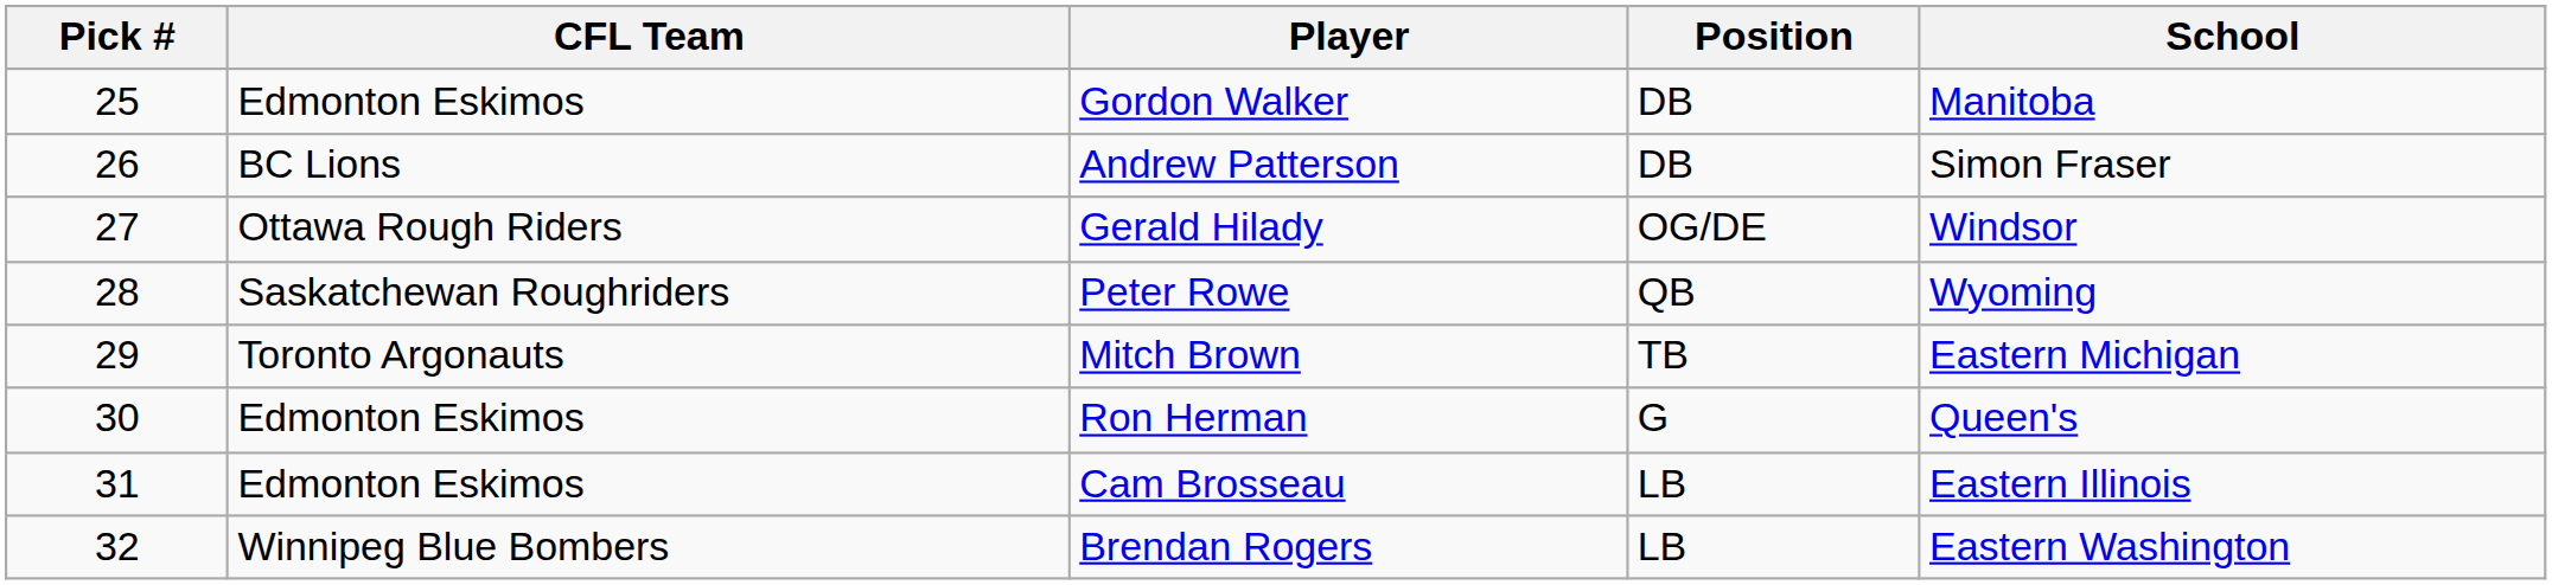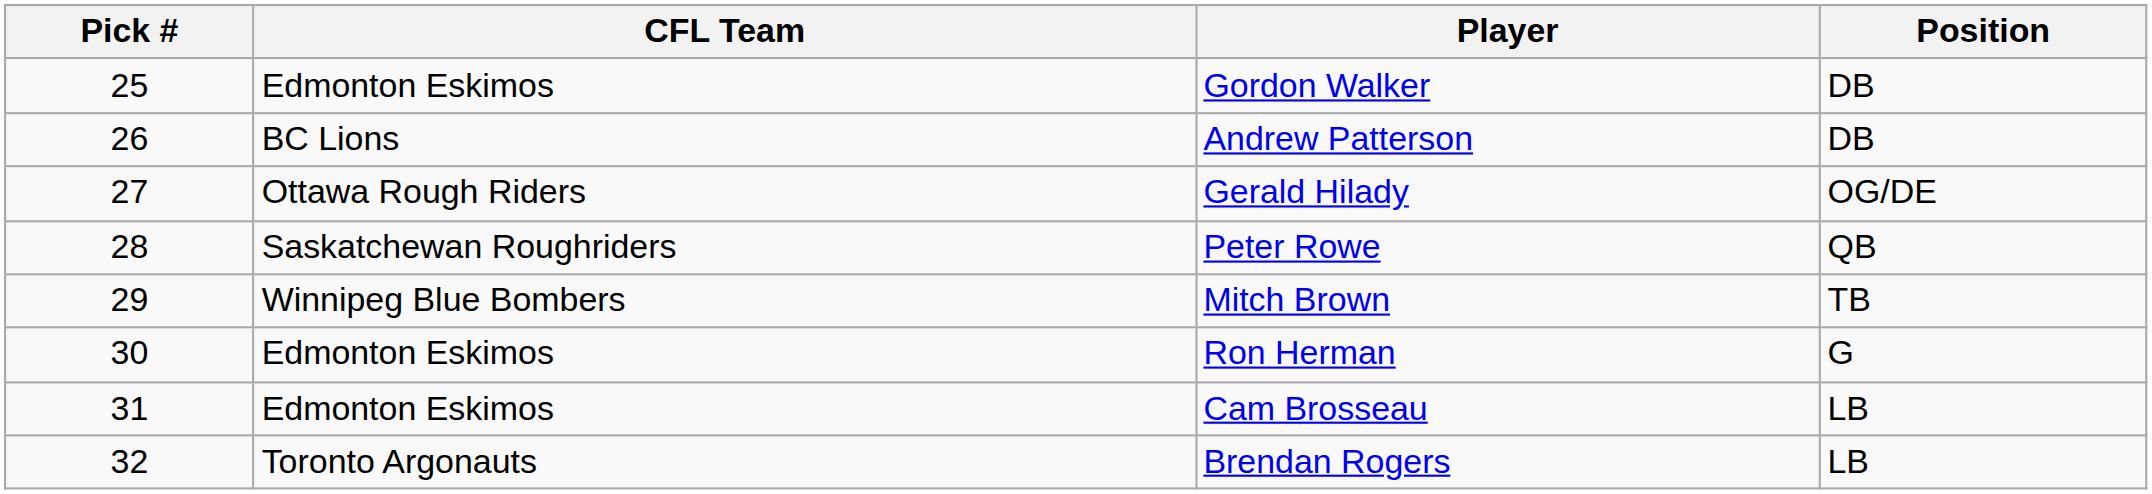- column: School | Manitoba | Simon Fraser | Windsor | Wyoming | Eastern Michigan | Queen's | Eastern Illinois | Eastern Washington
Mitch Brown | CFL Team: Toronto Argonauts -> Winnipeg Blue Bombers
Brendan Rogers | CFL Team: Winnipeg Blue Bombers -> Toronto Argonauts
